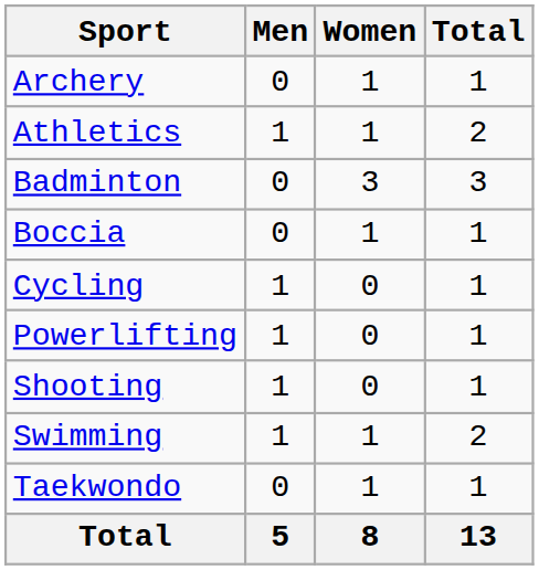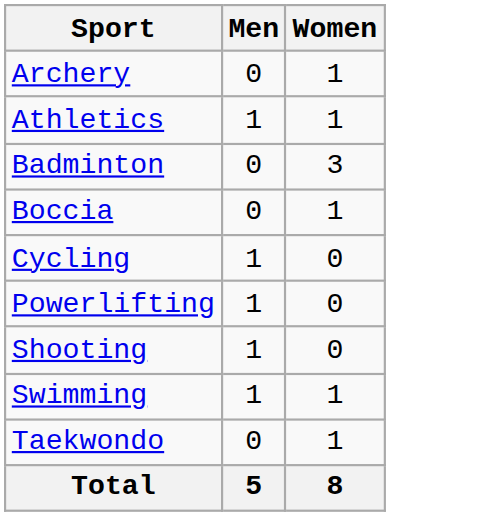- column: Total | 1 | 2 | 3 | 1 | 1 | 1 | 1 | 2 | 1 | 13
